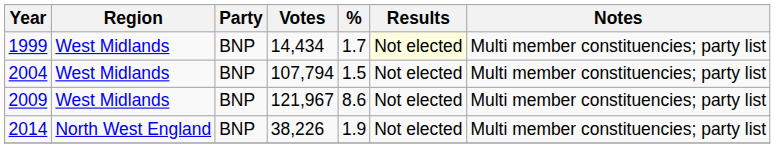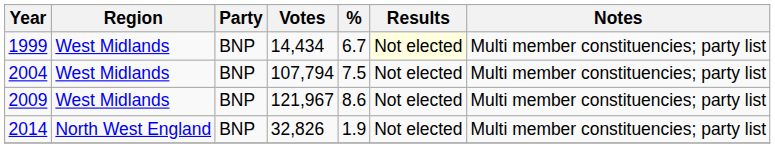1999 | %: 1.7 -> 6.7
2004 | %: 1.5 -> 7.5
2014 | Votes: 38,226 -> 32,826
